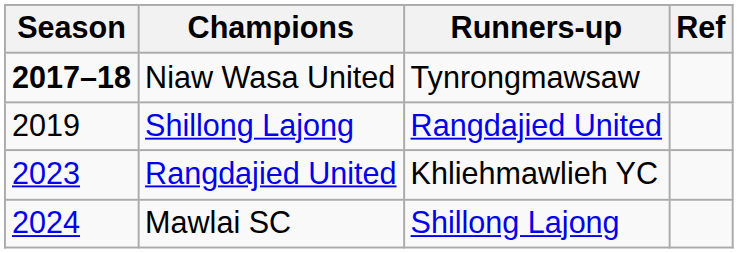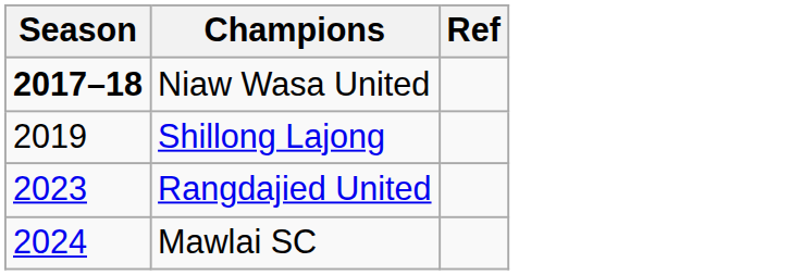- column: Runners-up | Tynrongmawsaw | Rangdajied United | Khliehmawlieh YC | Shillong Lajong
